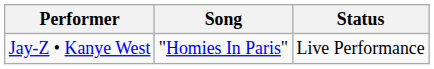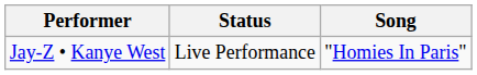columns swapped: Song <-> Status
